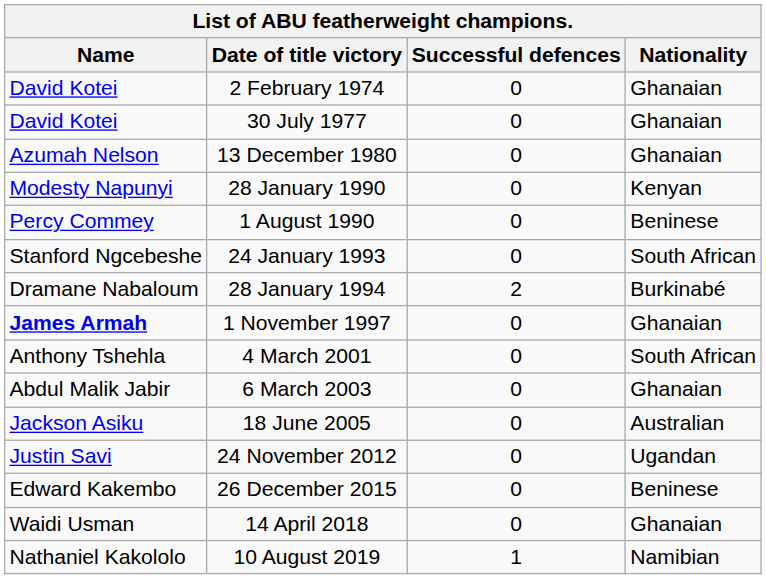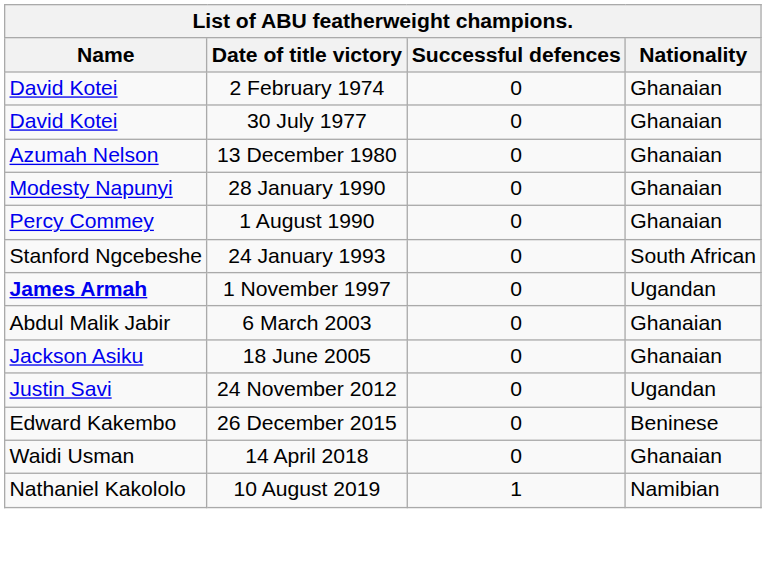28 January 1990 | Nationality: Kenyan -> Ghanaian
1 August 1990 | Nationality: Beninese -> Ghanaian
- row: Dramane Nabaloum | 28 January 1994 | 2 | Burkinabé
1 November 1997 | Nationality: Ghanaian -> Ugandan
- row: Anthony Tshehla | 4 March 2001 | 0 | South African
18 June 2005 | Nationality: Australian -> Ghanaian
